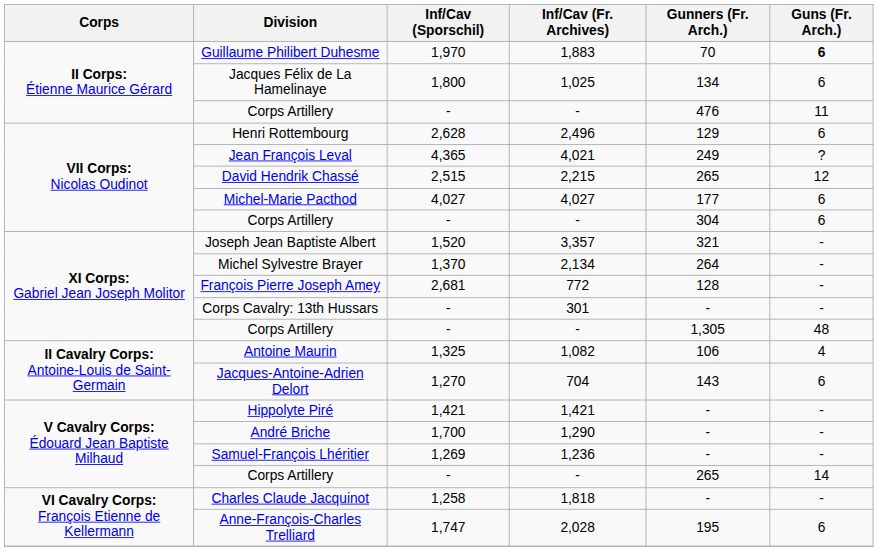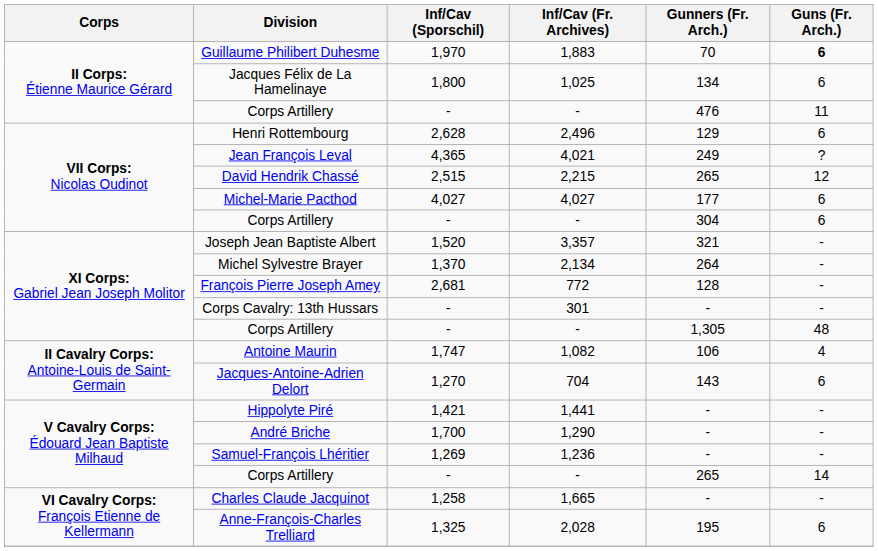Antoine Maurin | Inf/Cav (Sporschil): 1,325 -> 1,747
Hippolyte Piré | Inf/Cav (Fr. Archives): 1,421 -> 1,441
Charles Claude Jacquinot | Inf/Cav (Fr. Archives): 1,818 -> 1,665
Anne-François-Charles Trelliard | Inf/Cav (Sporschil): 1,747 -> 1,325
